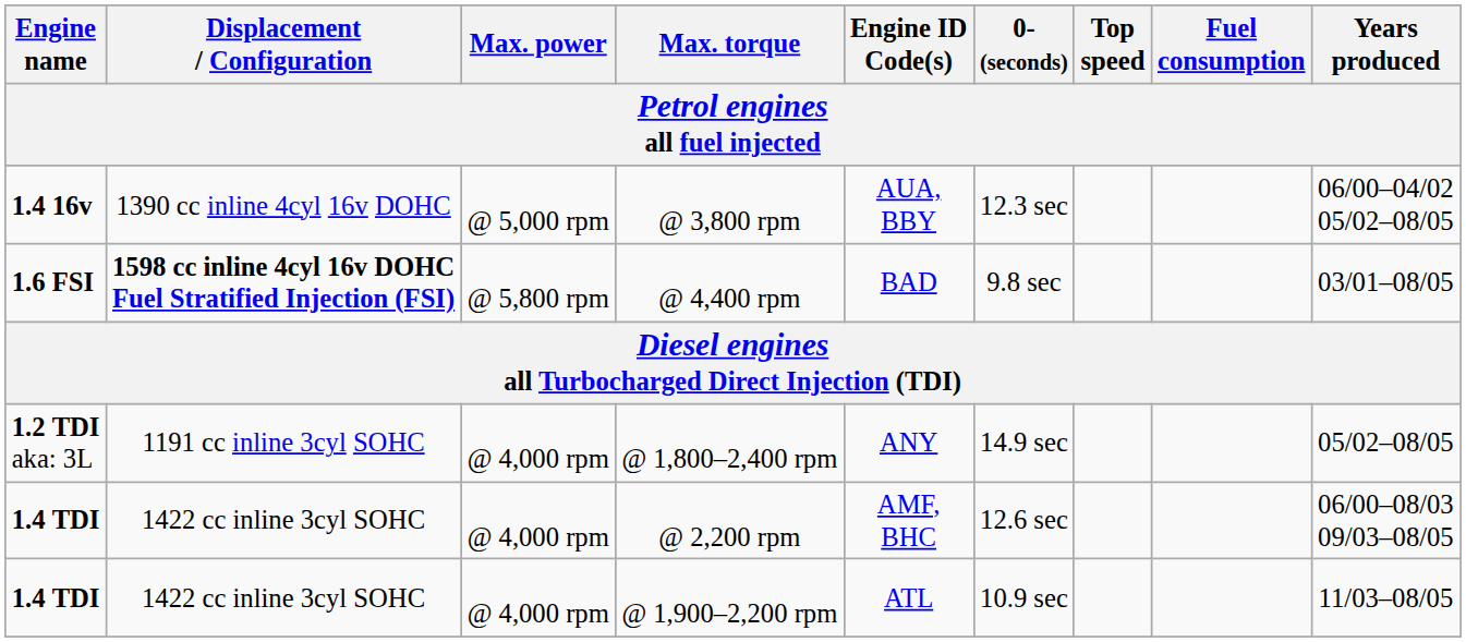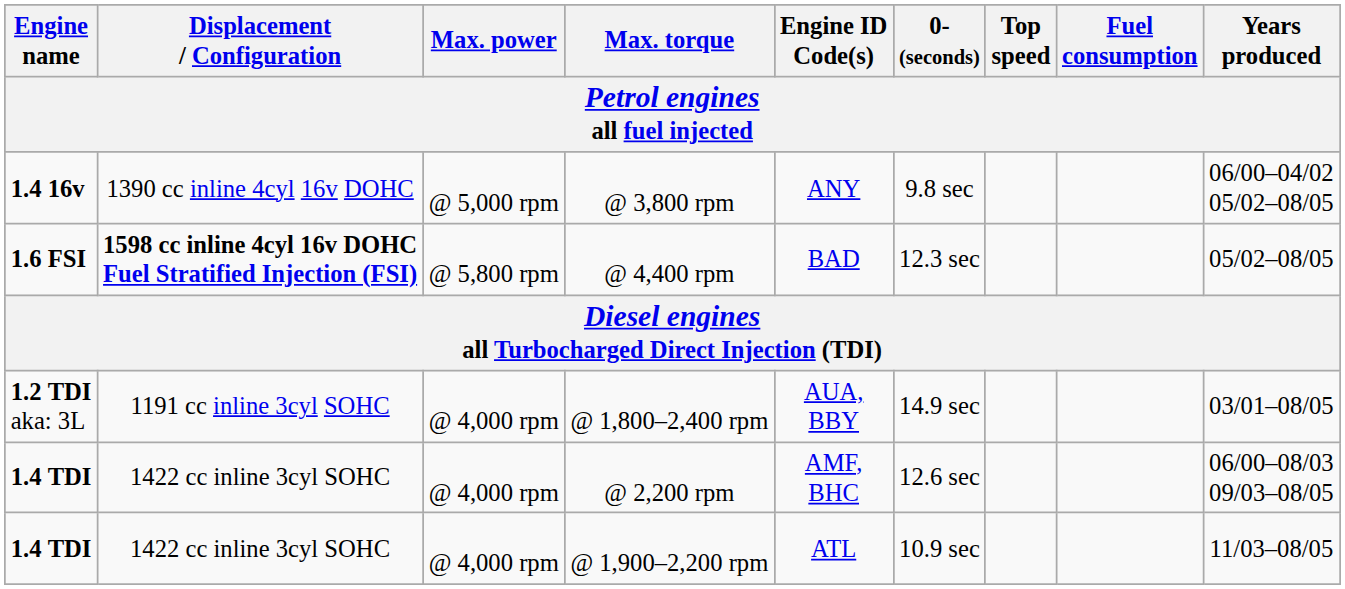@ 3,800 rpm | Engine ID Code(s): AUA, BBY -> ANY
@ 3,800 rpm | 0- (seconds): 12.3 sec -> 9.8 sec
@ 4,400 rpm | 0- (seconds): 9.8 sec -> 12.3 sec
@ 4,400 rpm | Years produced: 03/01–08/05 -> 05/02–08/05
@ 1,800–2,400 rpm | Engine ID Code(s): ANY -> AUA, BBY
@ 1,800–2,400 rpm | Years produced: 05/02–08/05 -> 03/01–08/05
